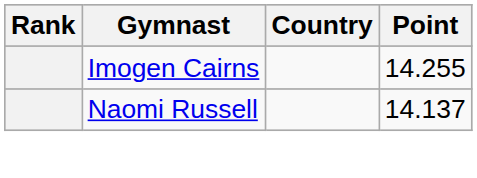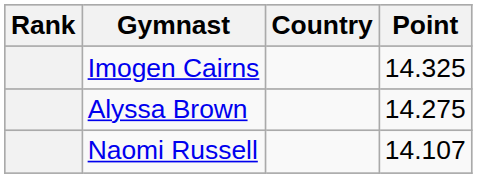Imogen Cairns | Point: 14.255 -> 14.325
+ row: Alyssa Brown | 14.275
Naomi Russell | Point: 14.137 -> 14.107
